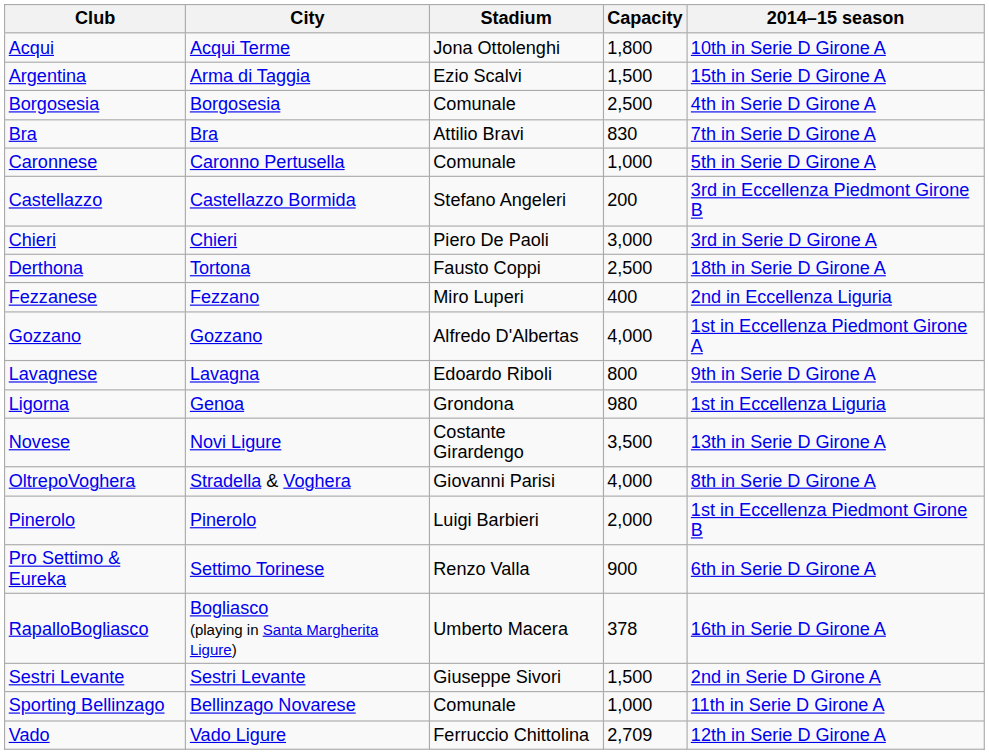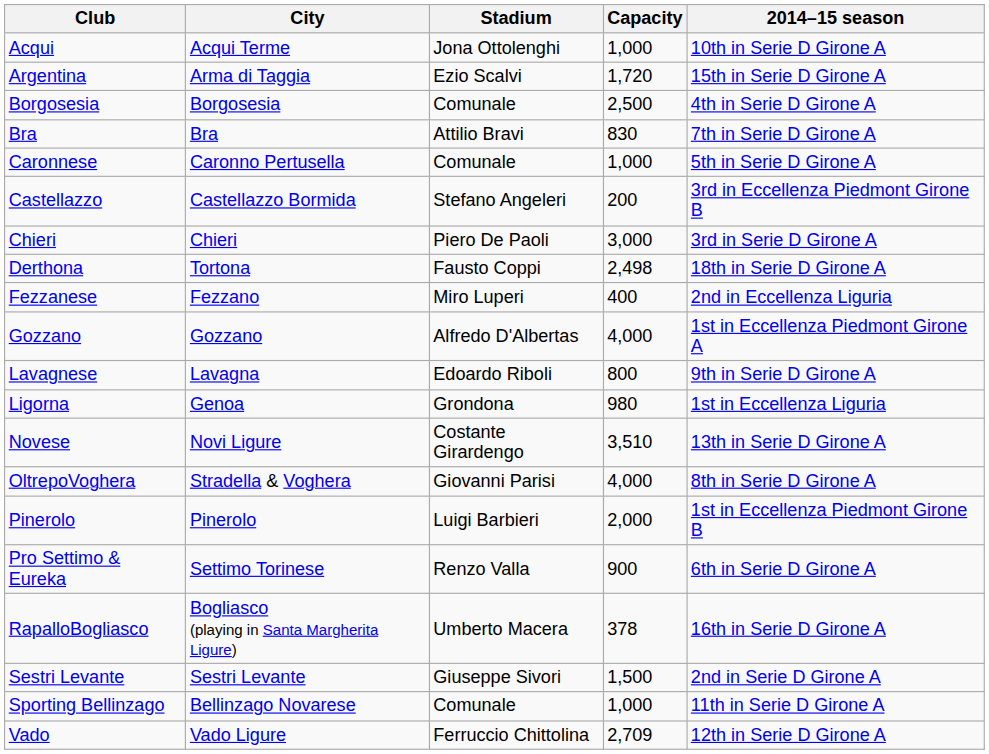Acqui | Capacity: 1,800 -> 1,000
Argentina | Capacity: 1,500 -> 1,720
Derthona | Capacity: 2,500 -> 2,498
Novese | Capacity: 3,500 -> 3,510
